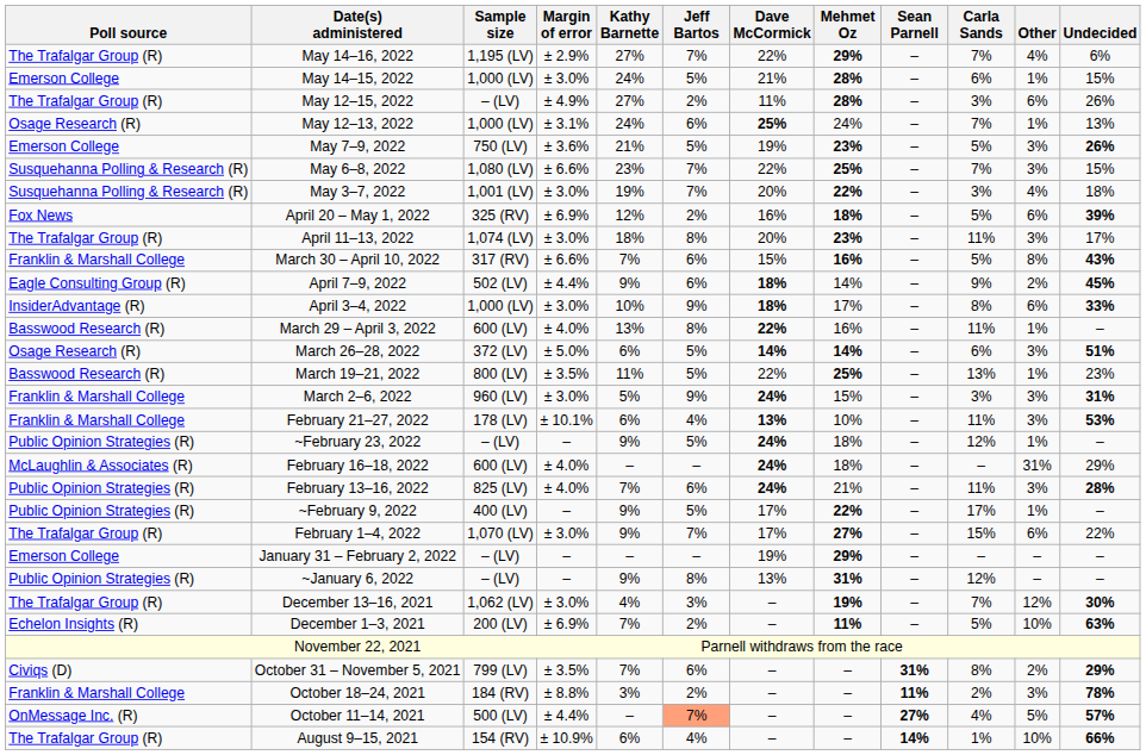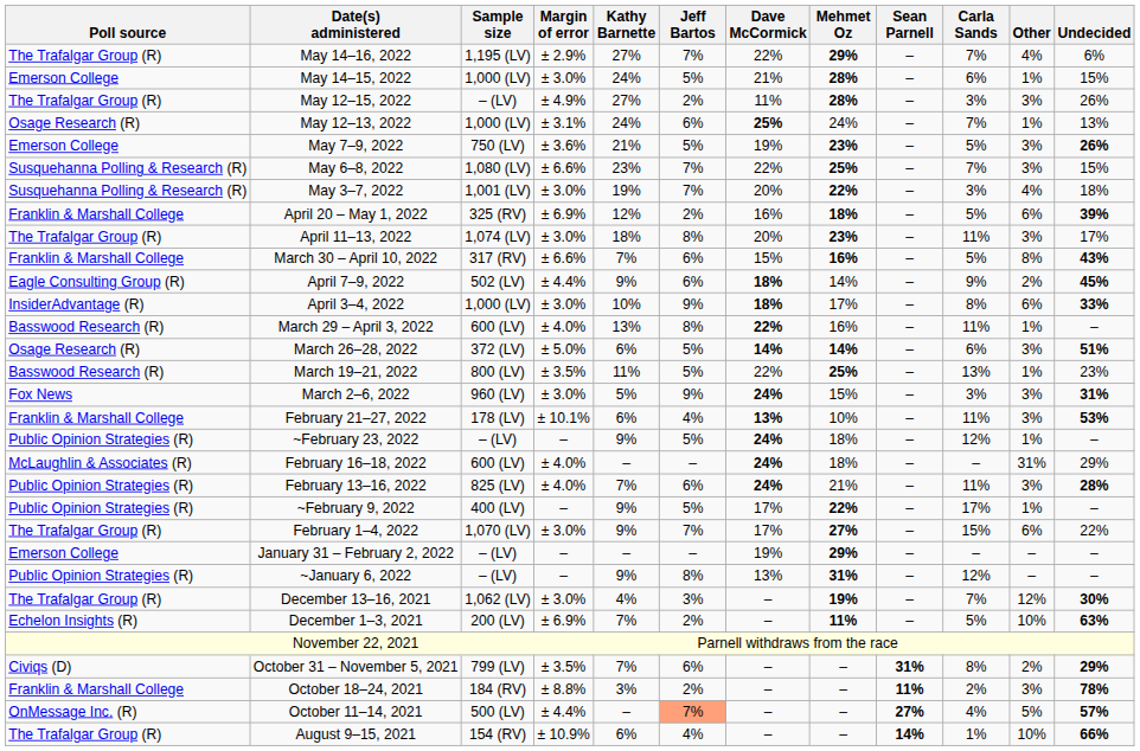May 12–15, 2022 | Other: 6% -> 3%
April 20 – May 1, 2022 | Poll source: Fox News -> Franklin & Marshall College
March 2–6, 2022 | Poll source: Franklin & Marshall College -> Fox News
